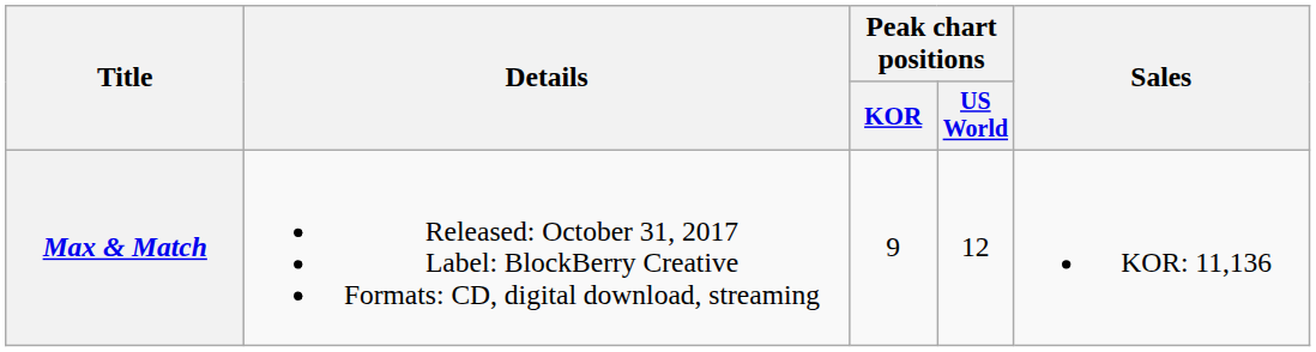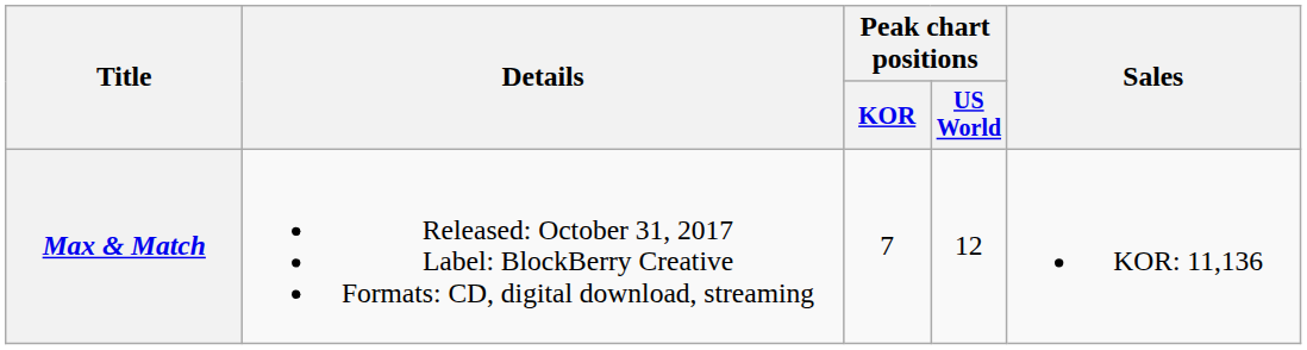Max & Match | Peak chart positions / KOR: 9 -> 7
